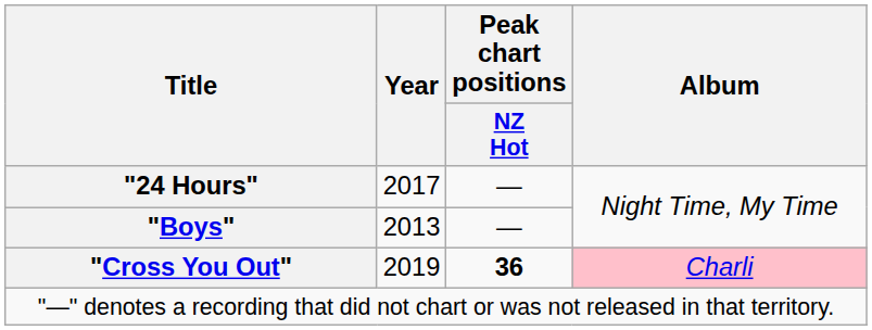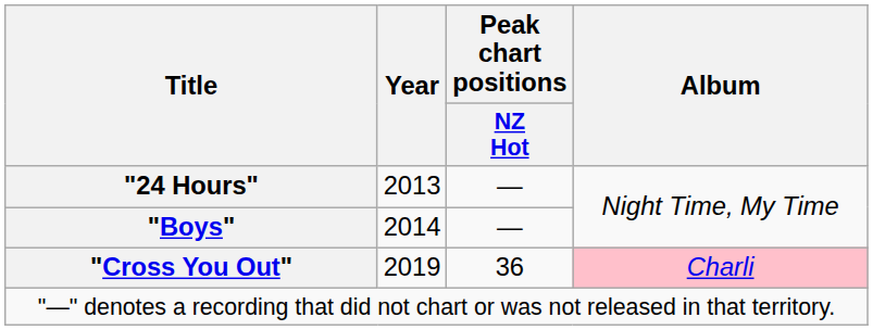"24 Hours" | Year: 2017 -> 2013
"Boys" | Year: 2013 -> 2014
"Cross You Out" | Peak chart positions / NZ Hot: bold -> normal
